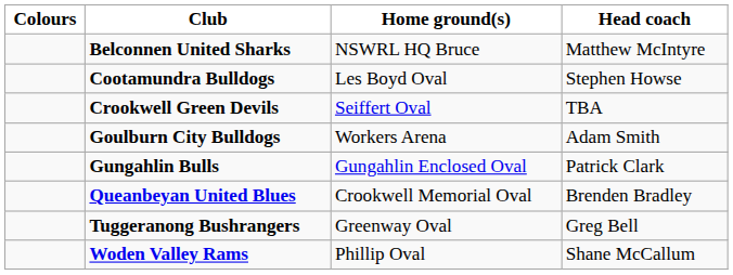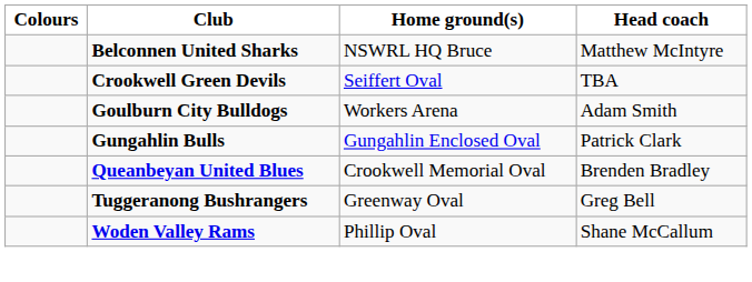- row: Cootamundra Bulldogs | Les Boyd Oval | Stephen Howse
